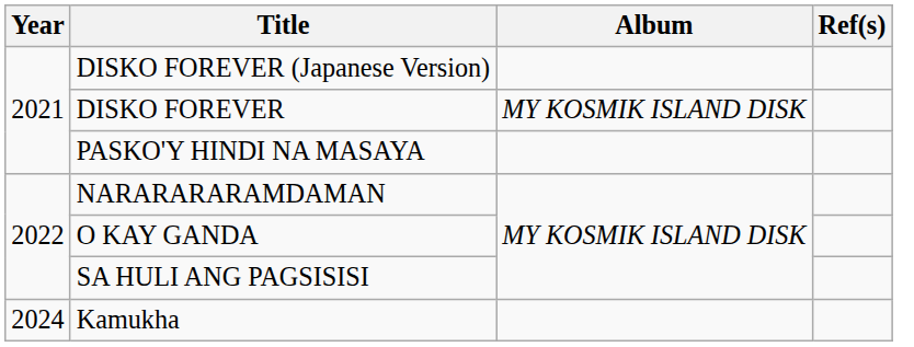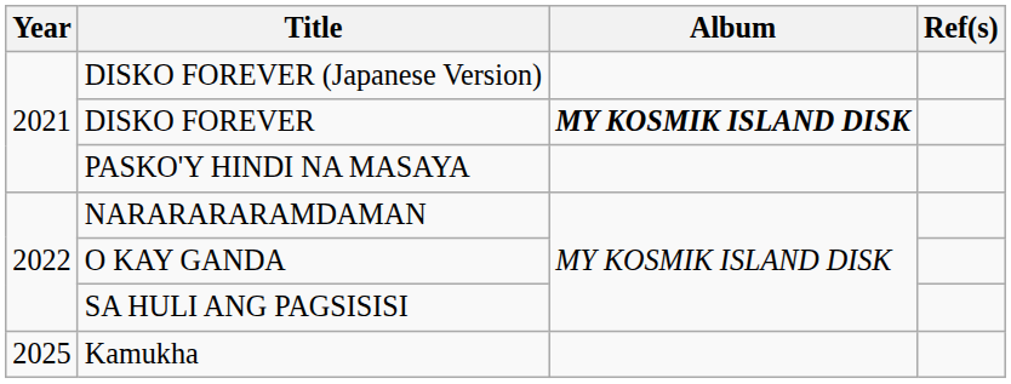DISKO FOREVER | Album: normal -> bold
Kamukha | Year: 2024 -> 2025
